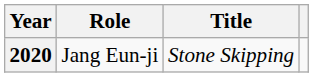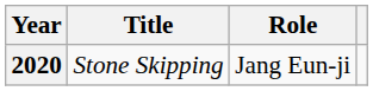columns swapped: Title <-> Role
